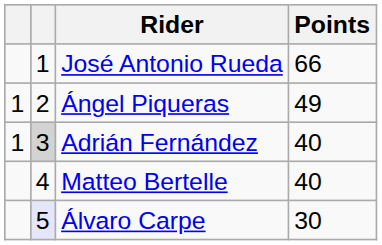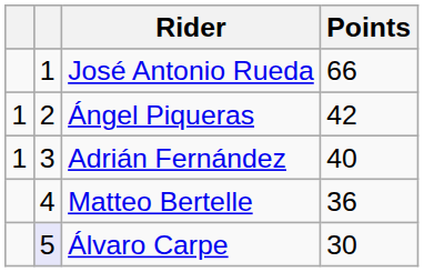Ángel Piqueras | Points: 49 -> 42
Adrián Fernández | column 2: lightgrey background -> no background
Matteo Bertelle | Points: 40 -> 36
